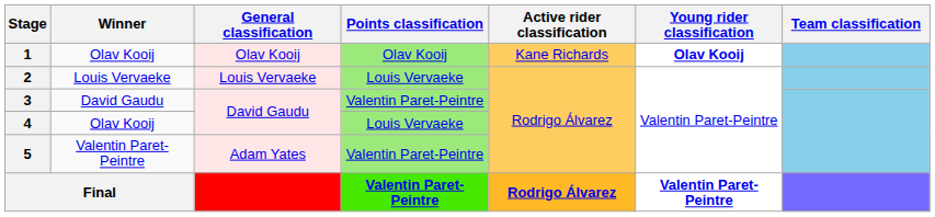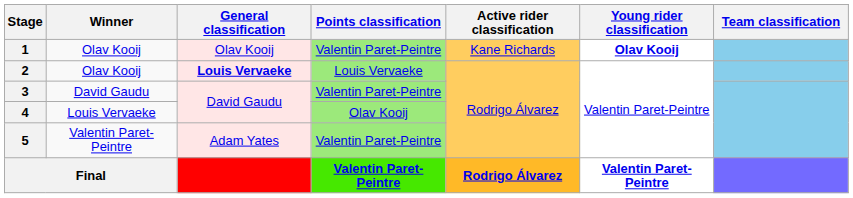1 | Points classification: Olav Kooij -> Valentin Paret-Peintre
2 | Winner: Louis Vervaeke -> Olav Kooij
2 | General classification: normal -> bold
4 | Winner: Olav Kooij -> Louis Vervaeke
4 | Points classification: Louis Vervaeke -> Olav Kooij
